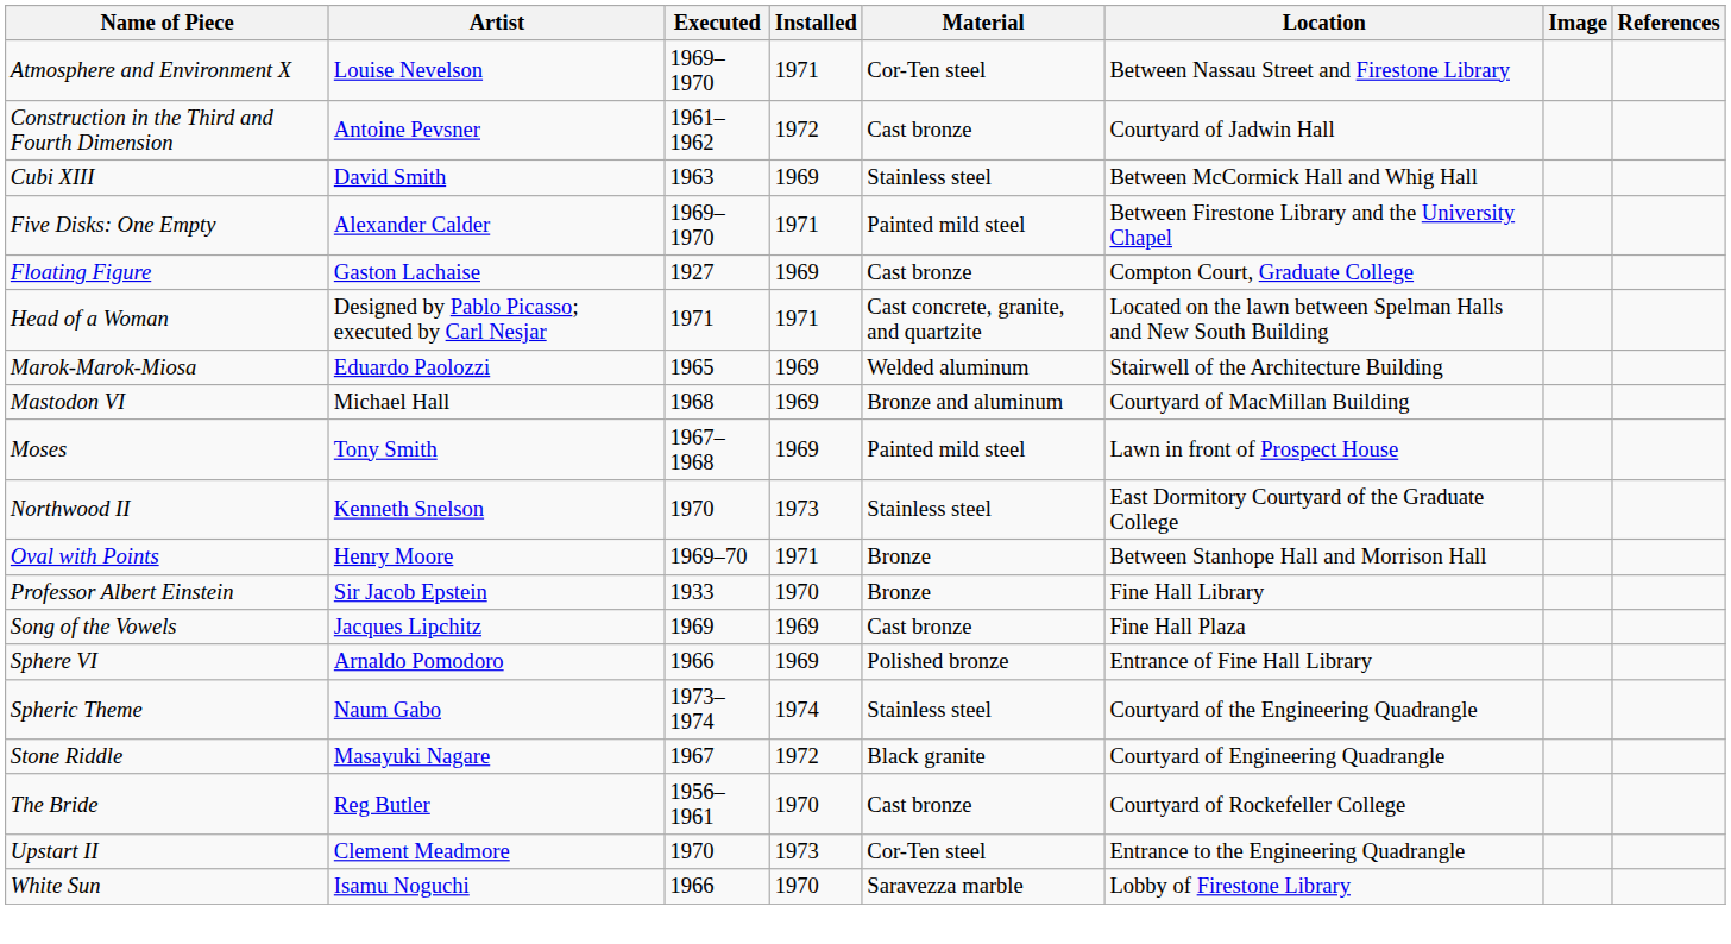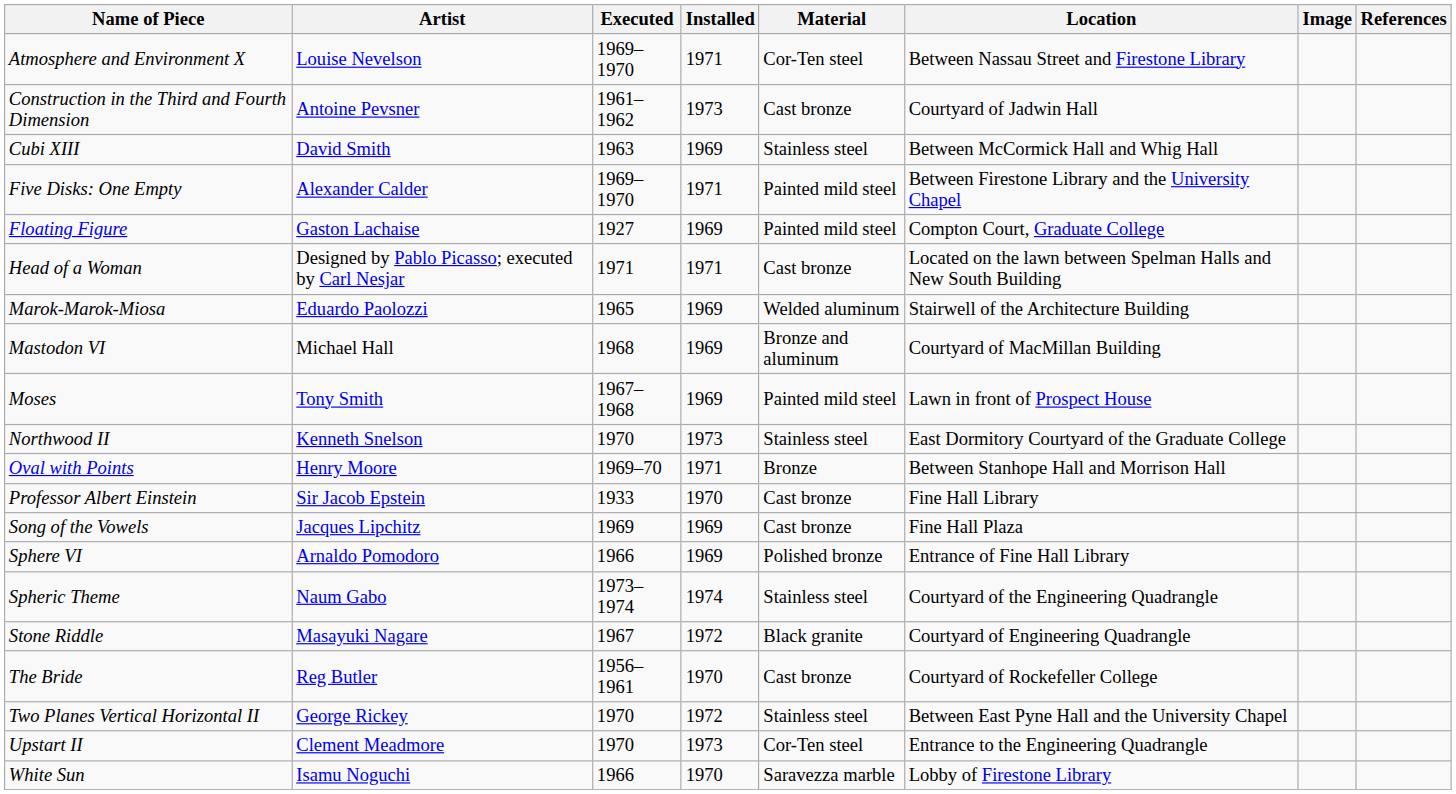Construction in the Third and Fourth Dimension | Installed: 1972 -> 1973
Floating Figure | Material: Cast bronze -> Painted mild steel
Head of a Woman | Material: Cast concrete, granite, and quartzite -> Cast bronze
Professor Albert Einstein | Material: Bronze -> Cast bronze
+ row: Two Planes Vertical Horizontal II | George Rickey | 1970 | 1972 | Stainless steel | Between East Pyne Hall and the University Chapel
